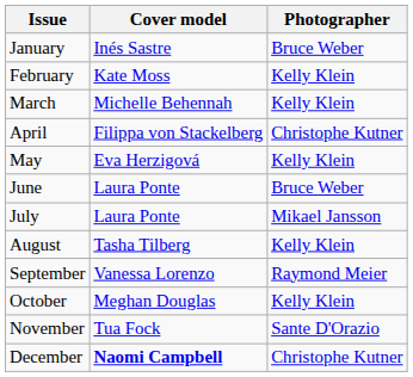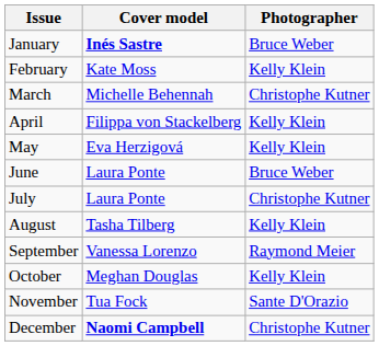January | Cover model: normal -> bold
March | Photographer: Kelly Klein -> Christophe Kutner
April | Photographer: Christophe Kutner -> Kelly Klein
July | Photographer: Mikael Jansson -> Christophe Kutner
